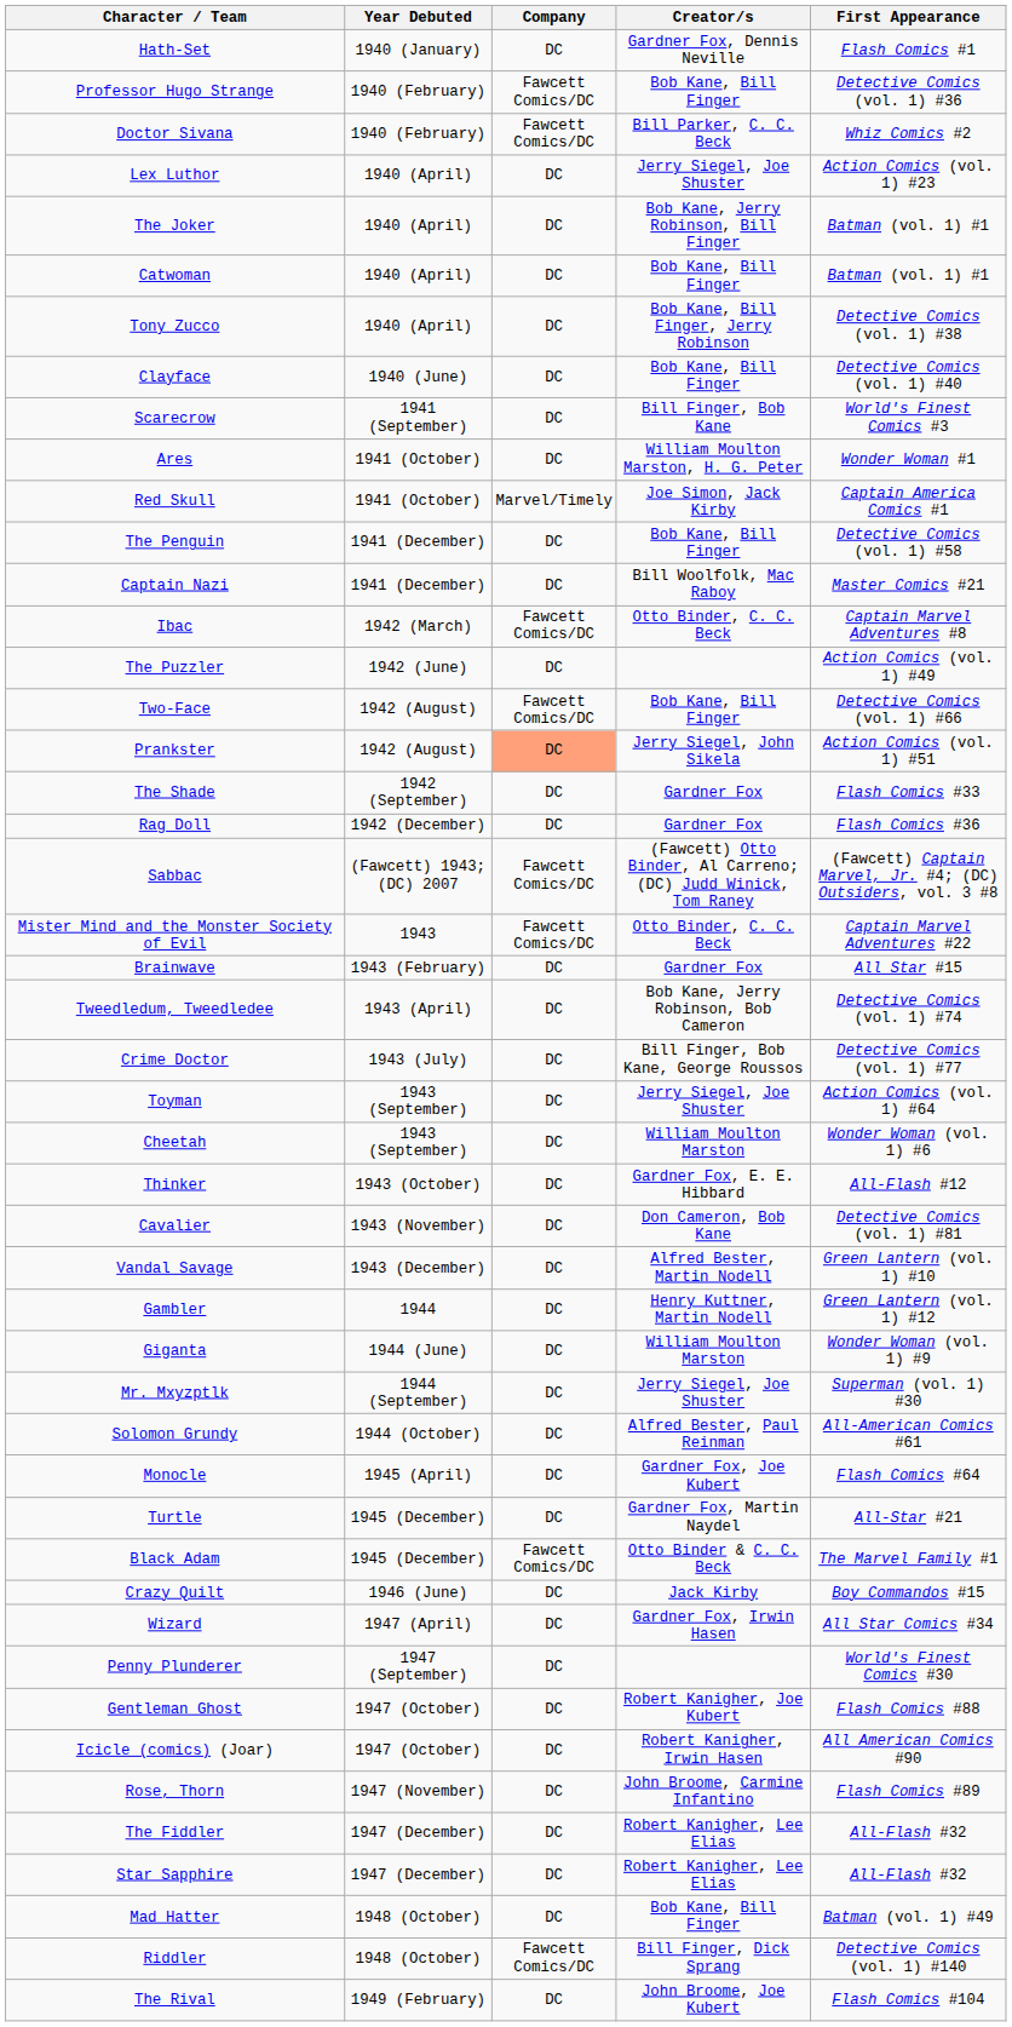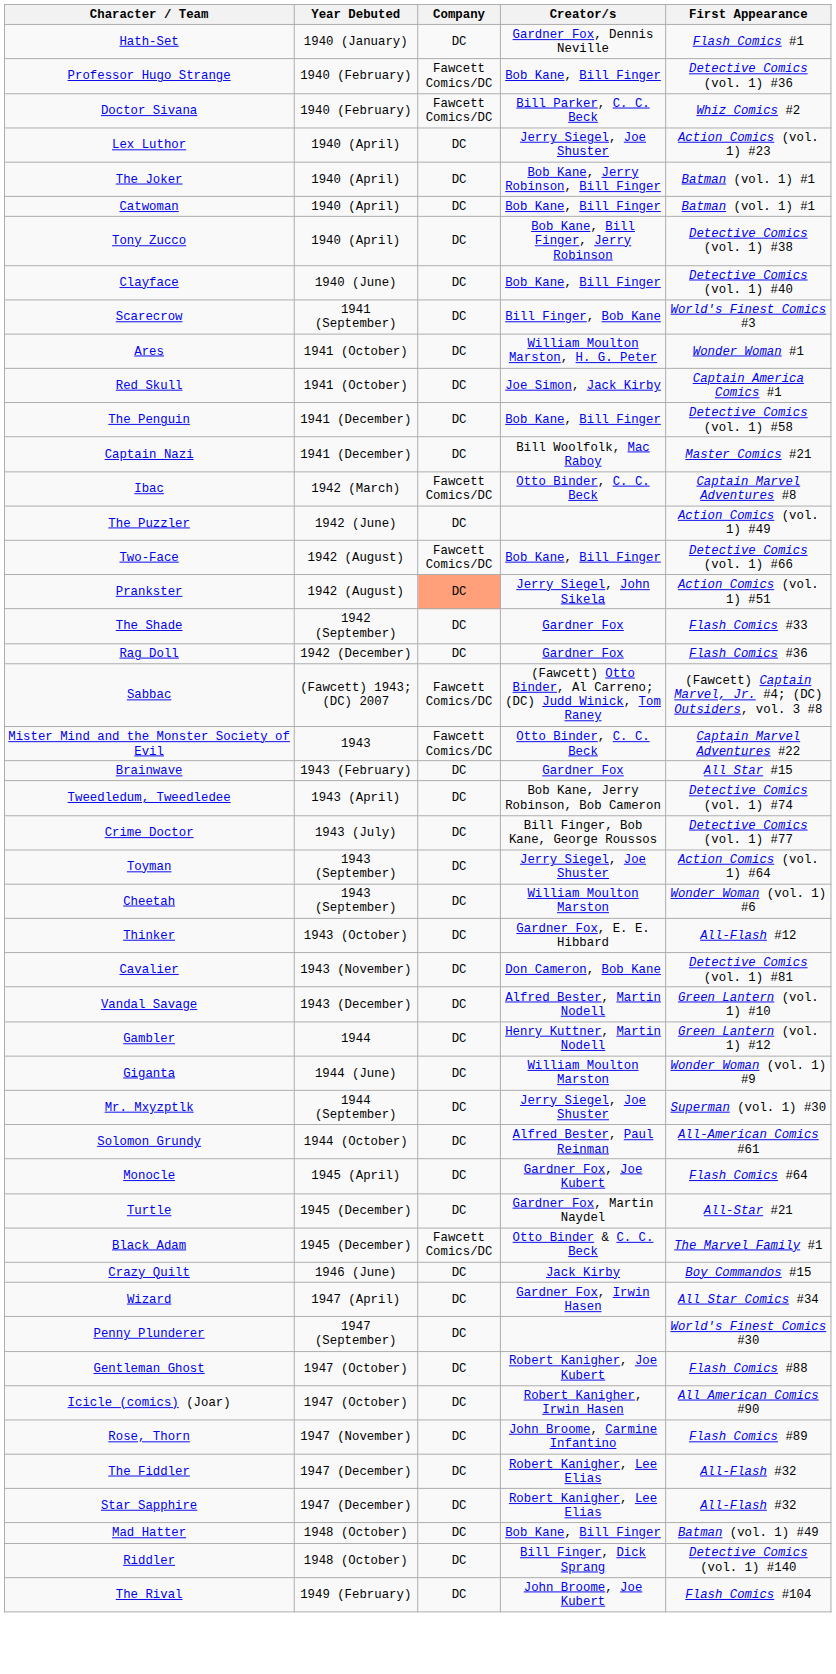Red Skull | Company: Marvel/Timely -> DC
Riddler | Company: Fawcett Comics/DC -> DC
